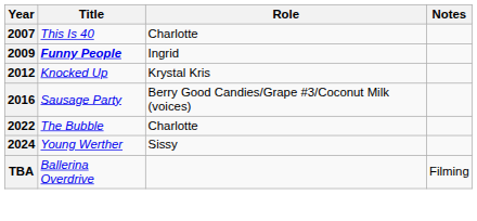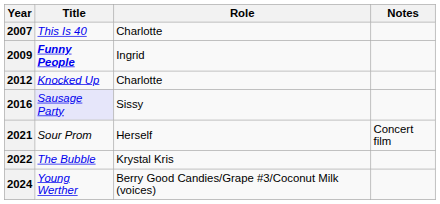2012 | Role: Krystal Kris -> Charlotte
2016 | Title: no background -> lavender background
2016 | Role: Berry Good Candies/Grape #3/Coconut Milk (voices) -> Sissy
+ row: 2021 | Sour Prom | Herself | Concert film
2022 | Role: Charlotte -> Krystal Kris
2024 | Role: Sissy -> Berry Good Candies/Grape #3/Coconut Milk (voices)
- row: TBA | Ballerina Overdrive | Filming
